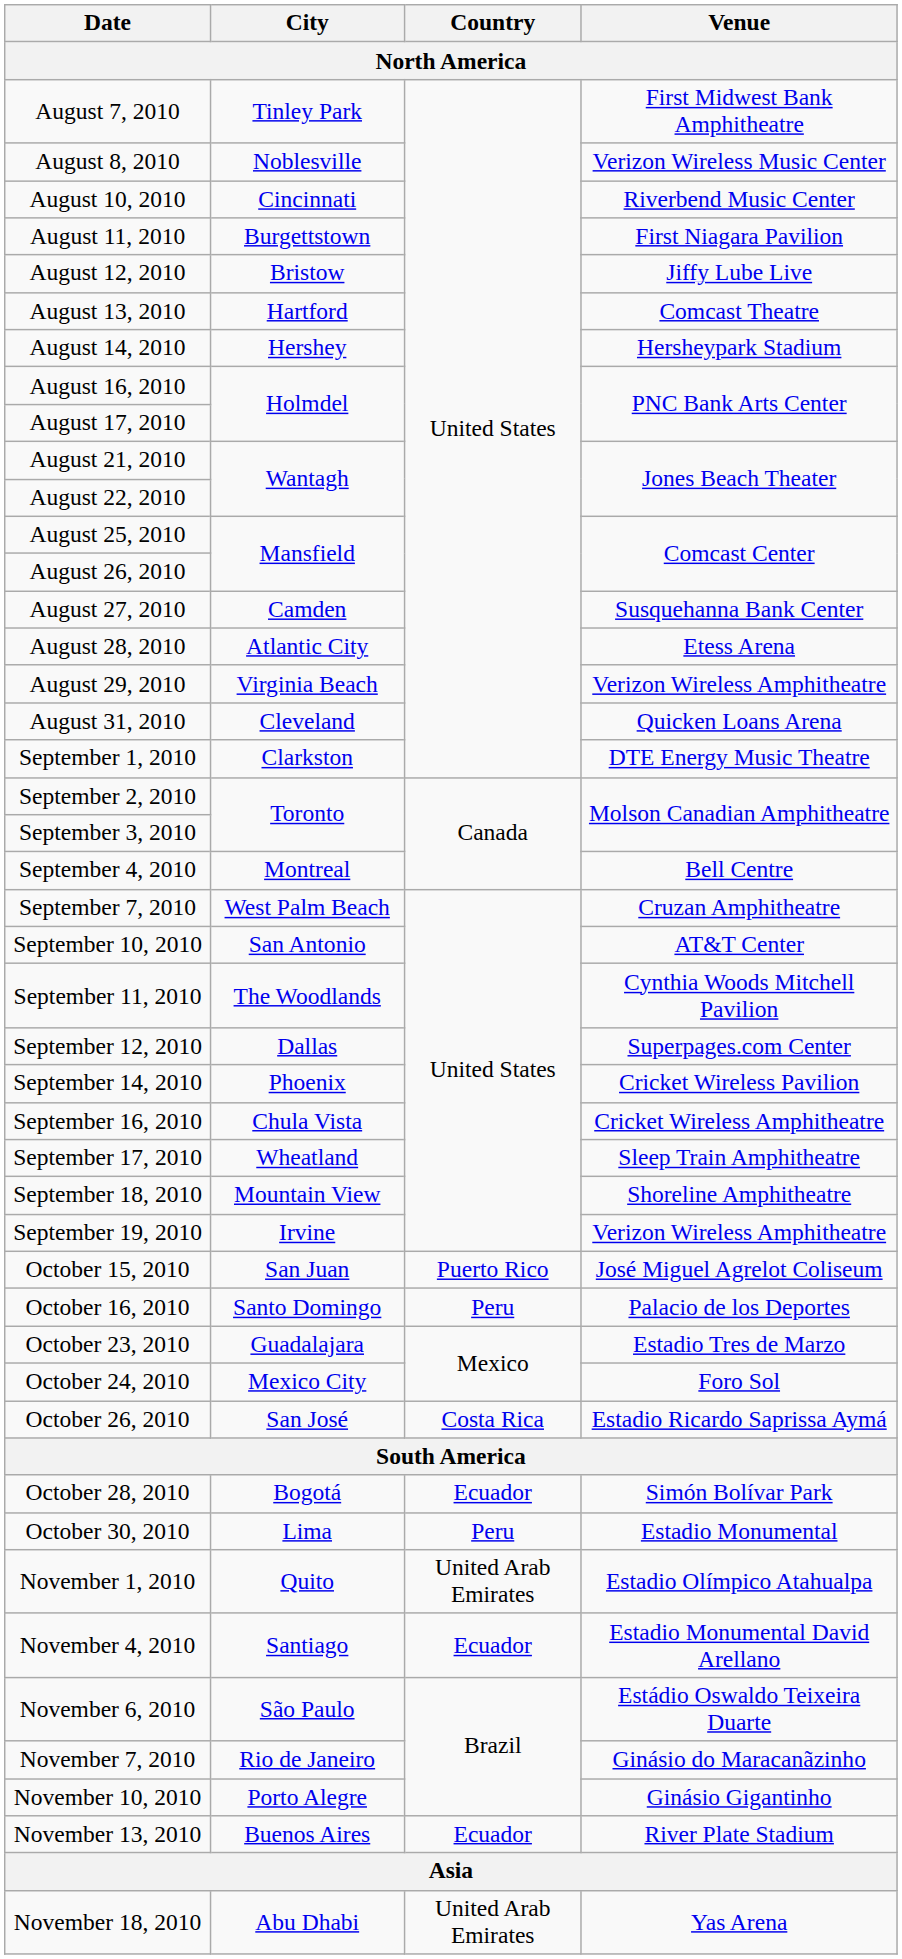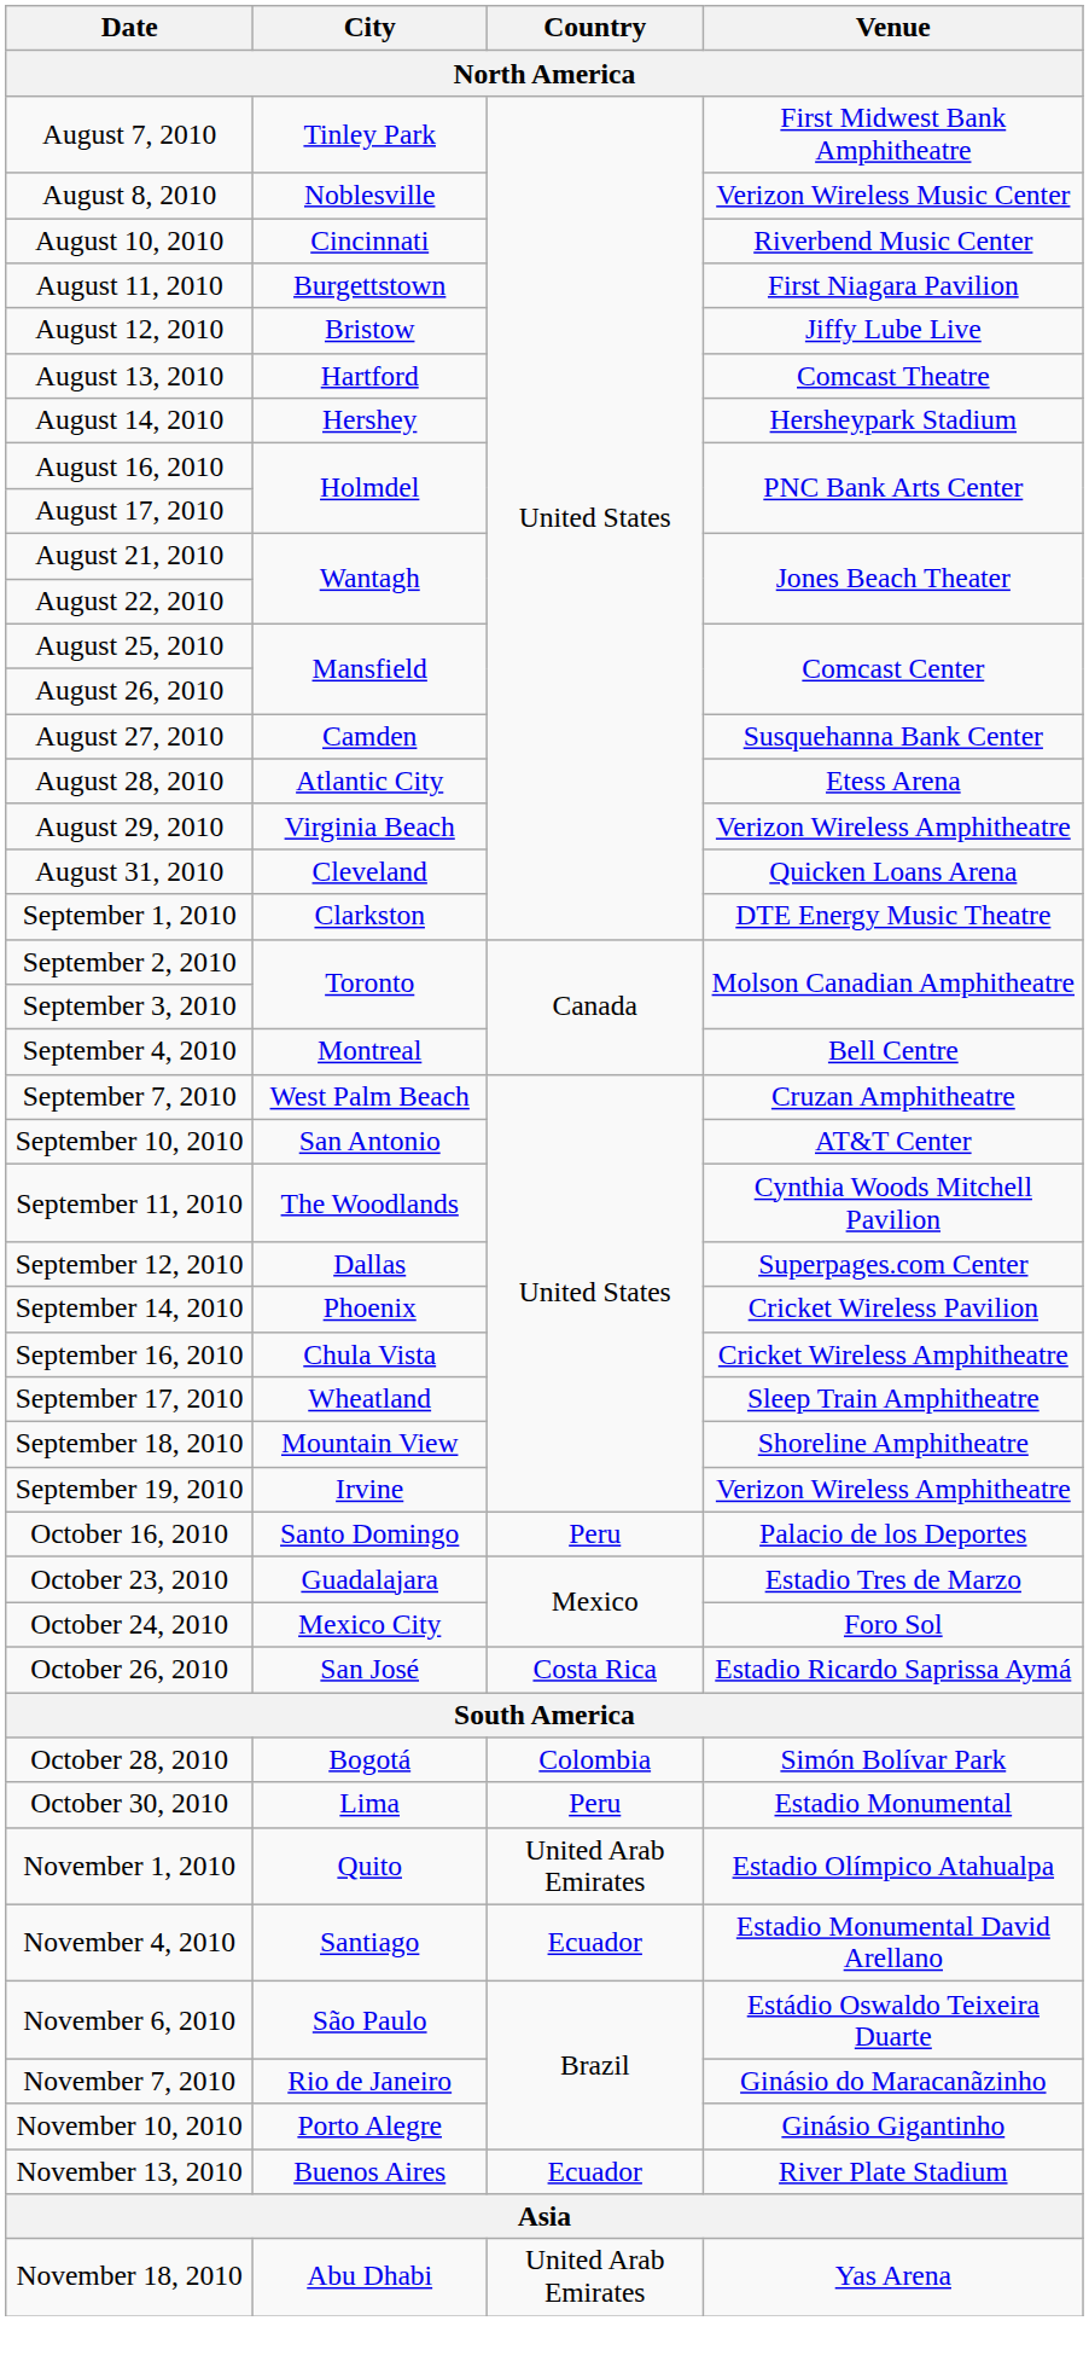- row: October 15, 2010 | San Juan | Puerto Rico | José Miguel Agrelot Coliseum
October 28, 2010 | Country: Ecuador -> Colombia
